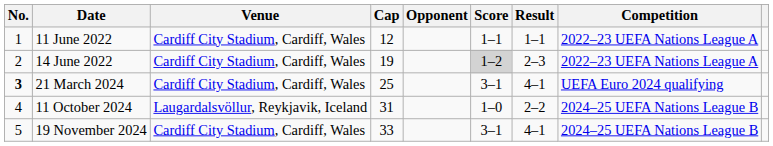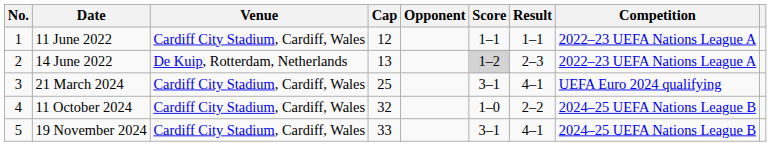14 June 2022 | Venue: Cardiff City Stadium, Cardiff, Wales -> De Kuip, Rotterdam, Netherlands
14 June 2022 | Cap: 19 -> 13
21 March 2024 | No.: bold -> normal
11 October 2024 | Venue: Laugardalsvöllur, Reykjavik, Iceland -> Cardiff City Stadium, Cardiff, Wales
11 October 2024 | Cap: 31 -> 32
